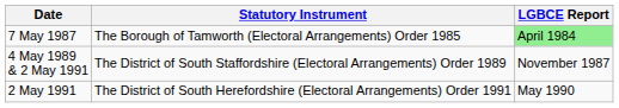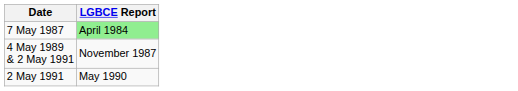- column: Statutory Instrument | The Borough of Tamworth (Electoral Arrangements) Order 1985 | The District of South Staffordshire (Electoral Arrangements) Order 1989 | The District of South Herefordshire (Electoral Arrangements) Order 1991
